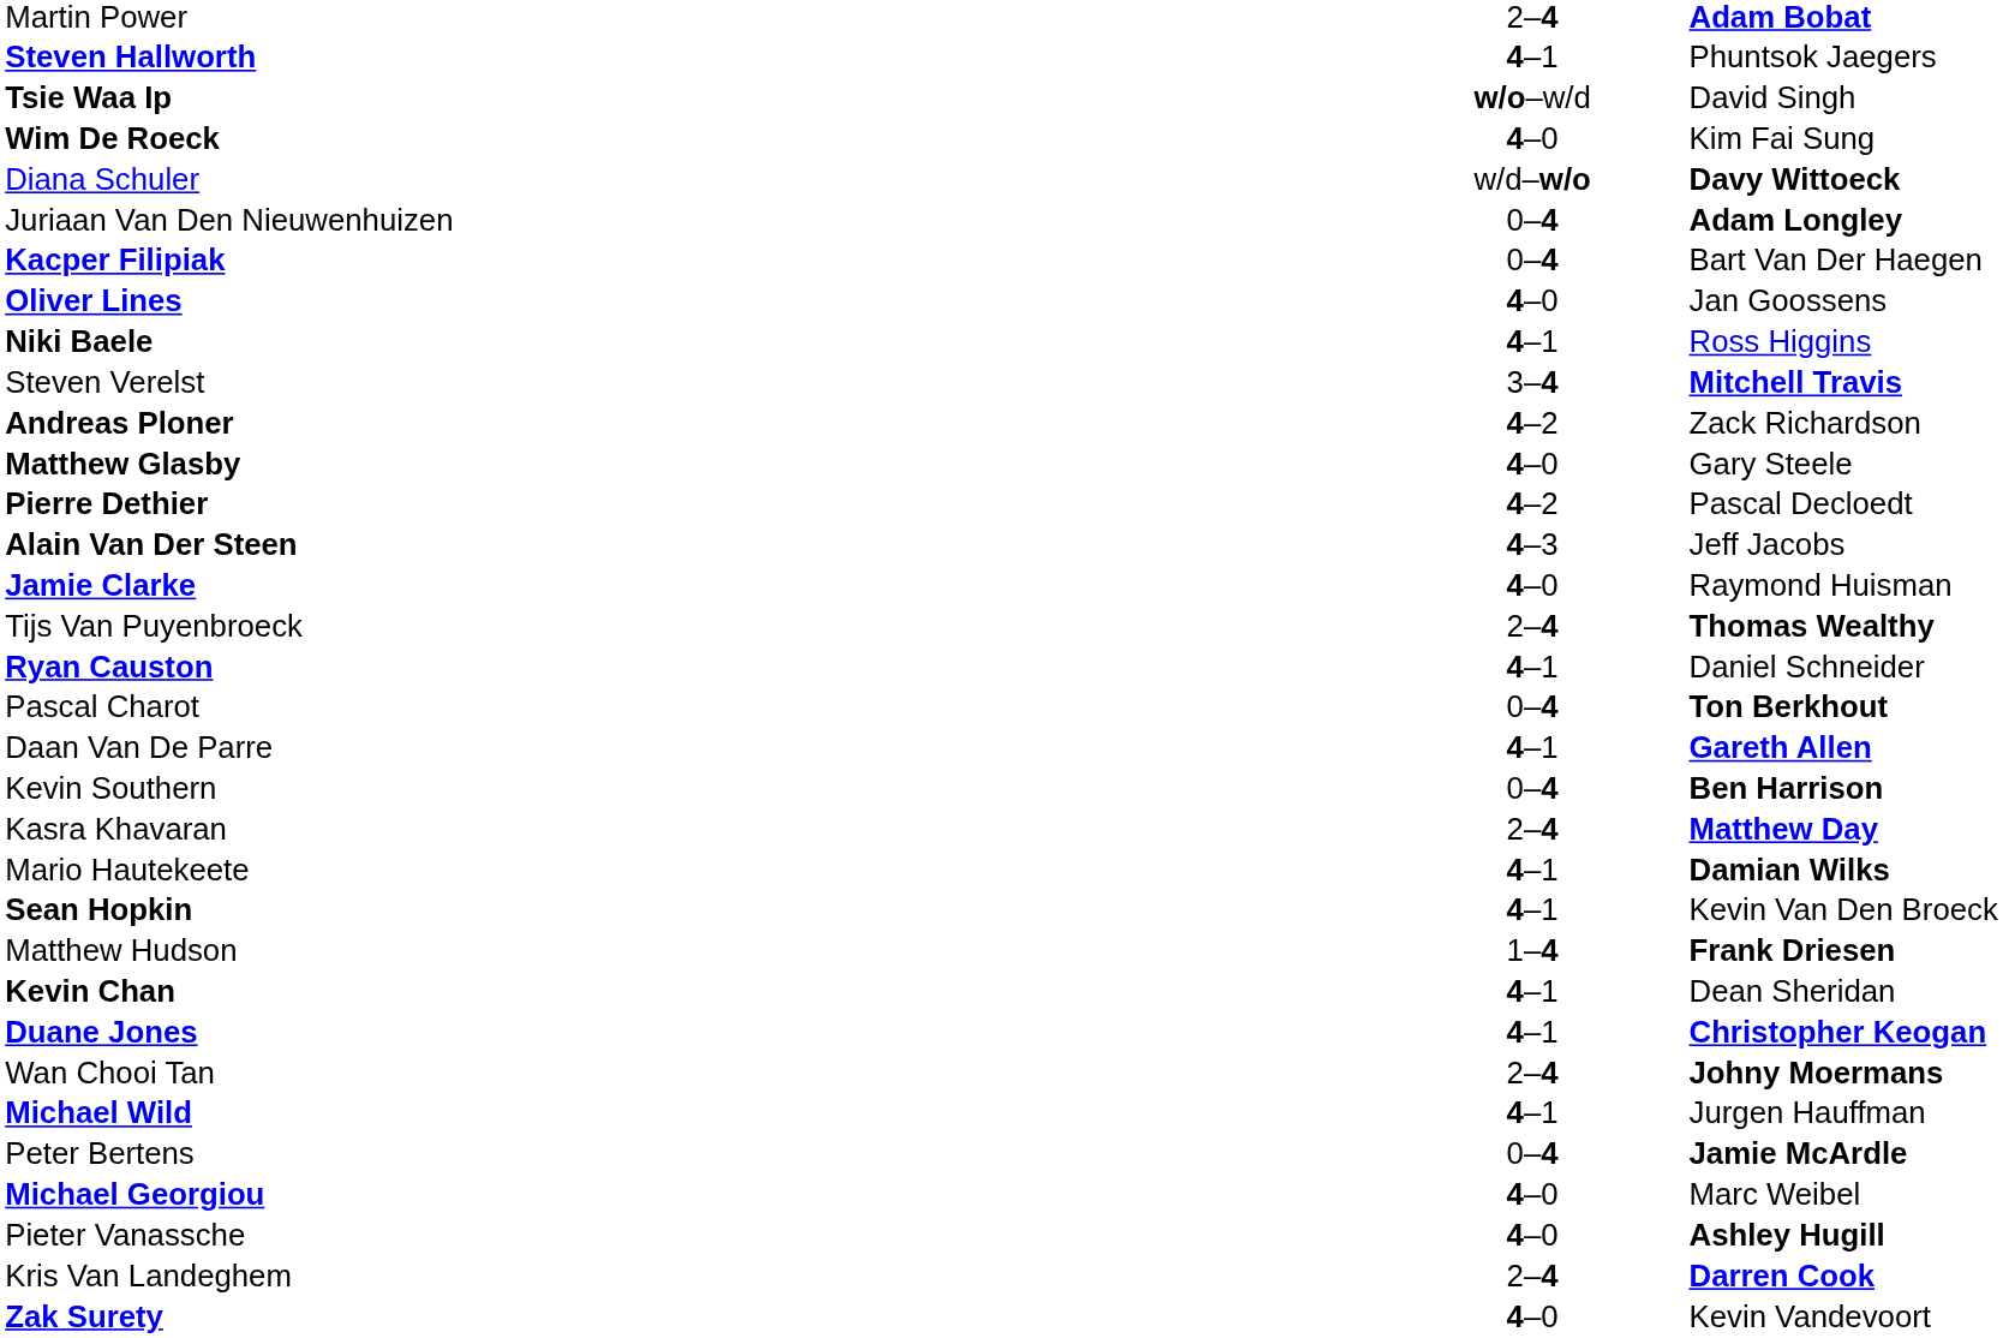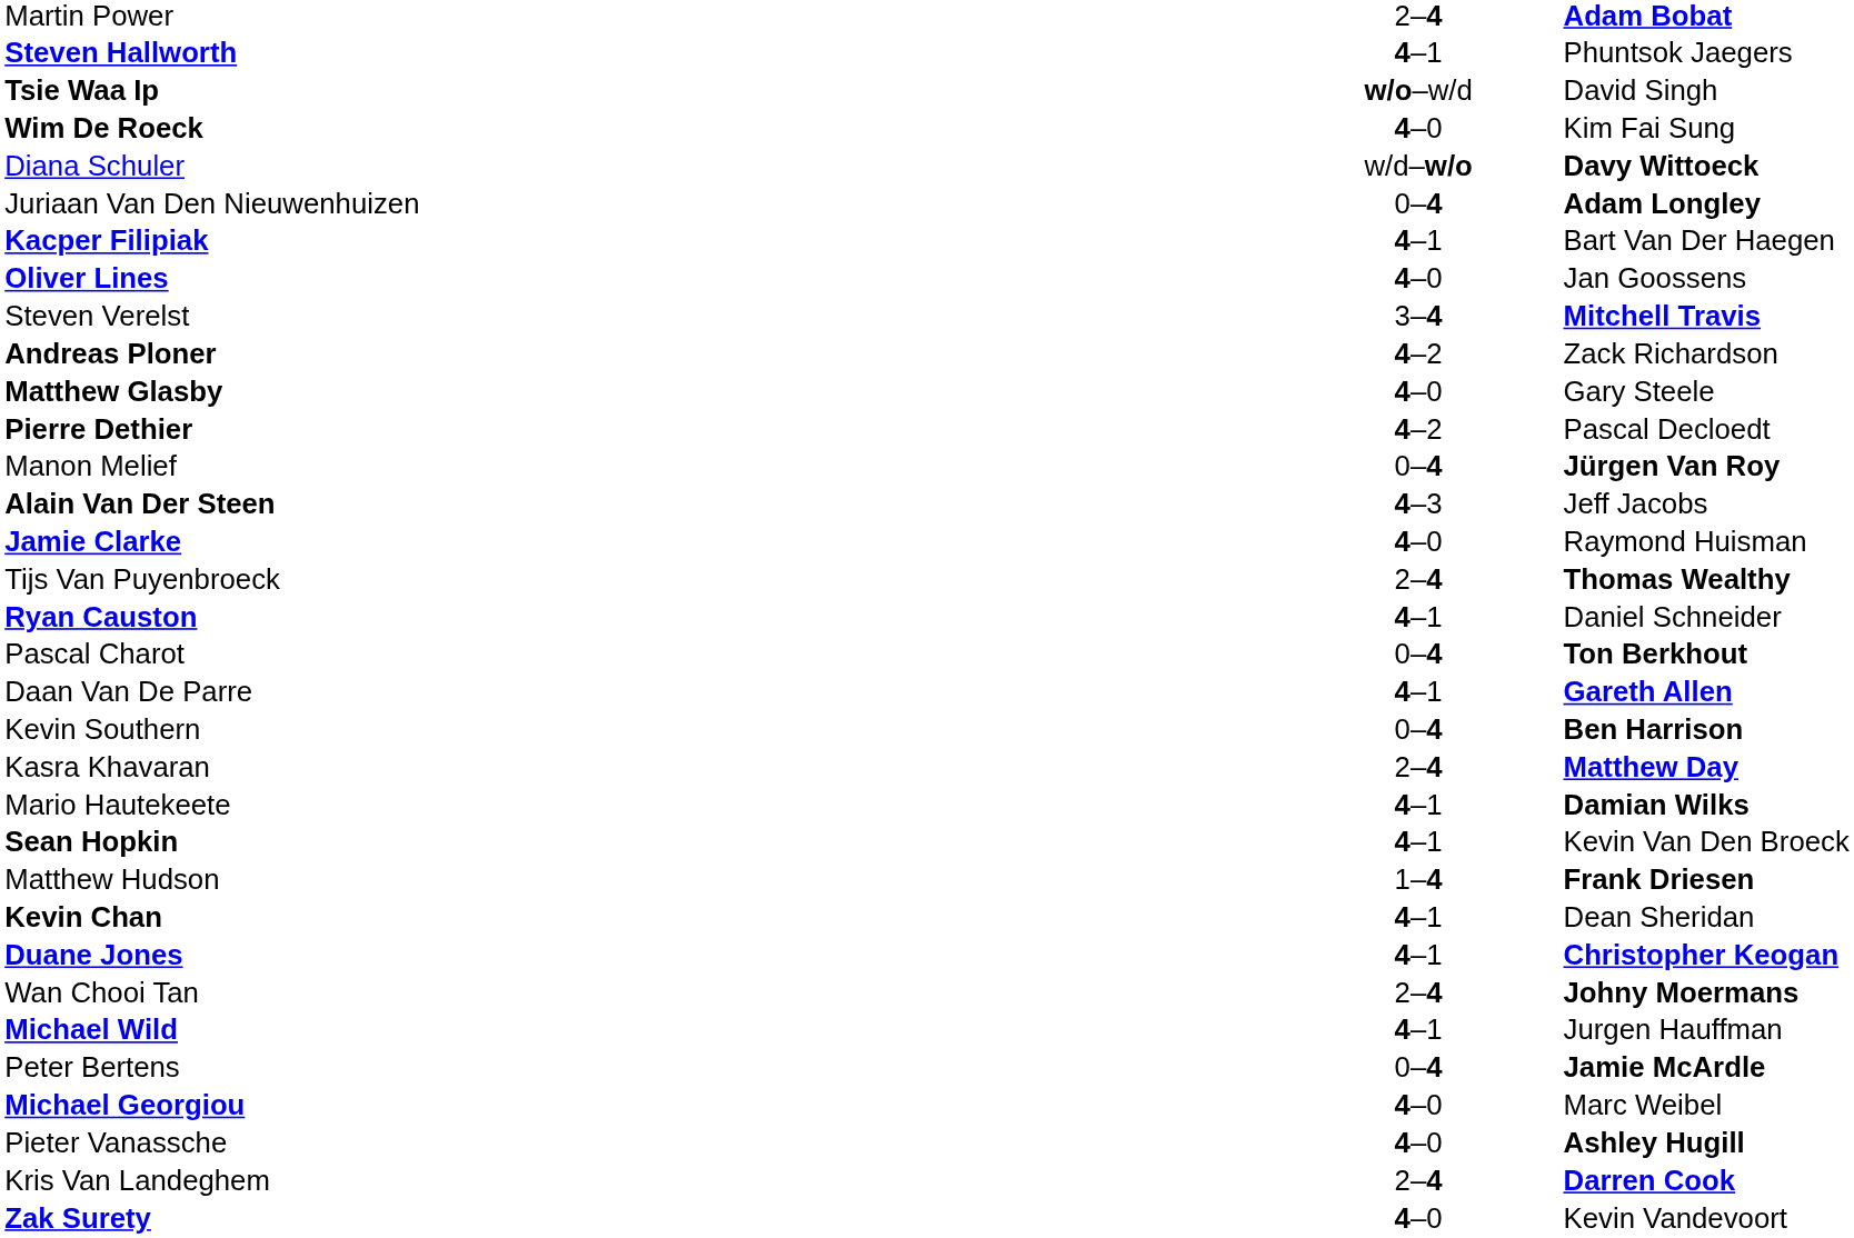Kacper Filipiak | column 2: 0–4 -> 4–1
- row: Niki Baele | 4–1 | Ross Higgins
+ row: Manon Melief | 0–4 | Jürgen Van Roy
